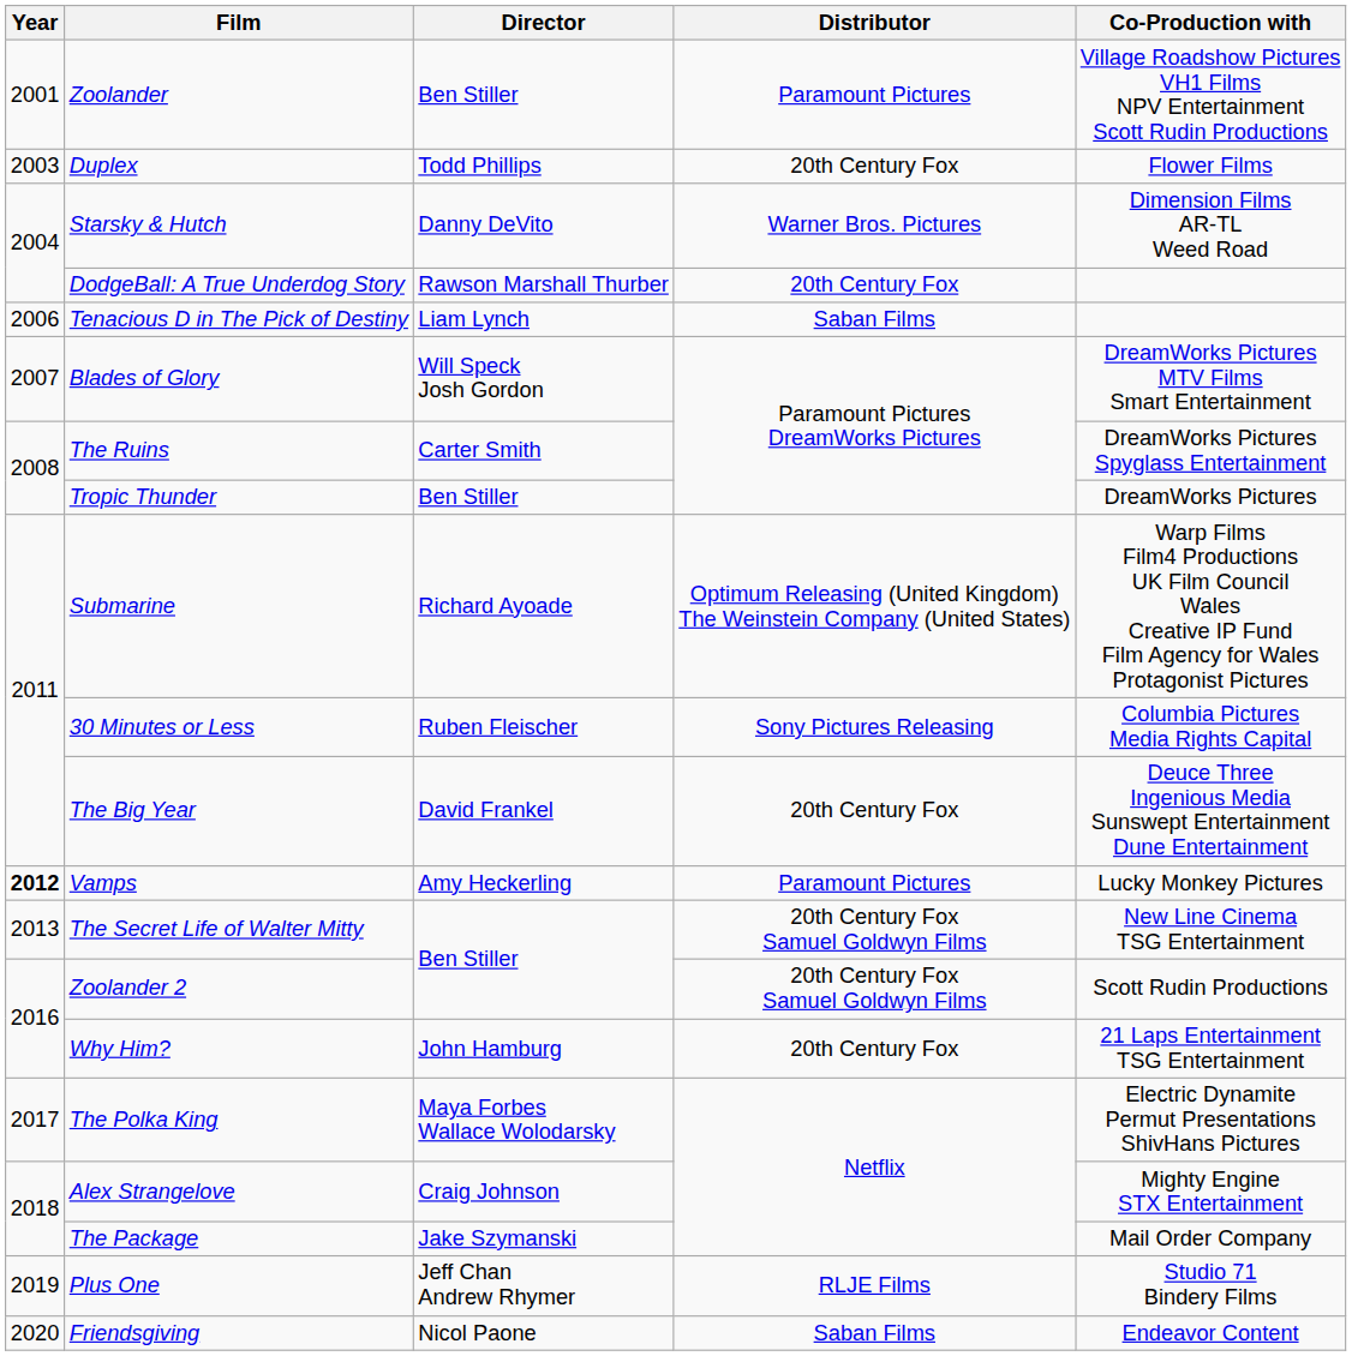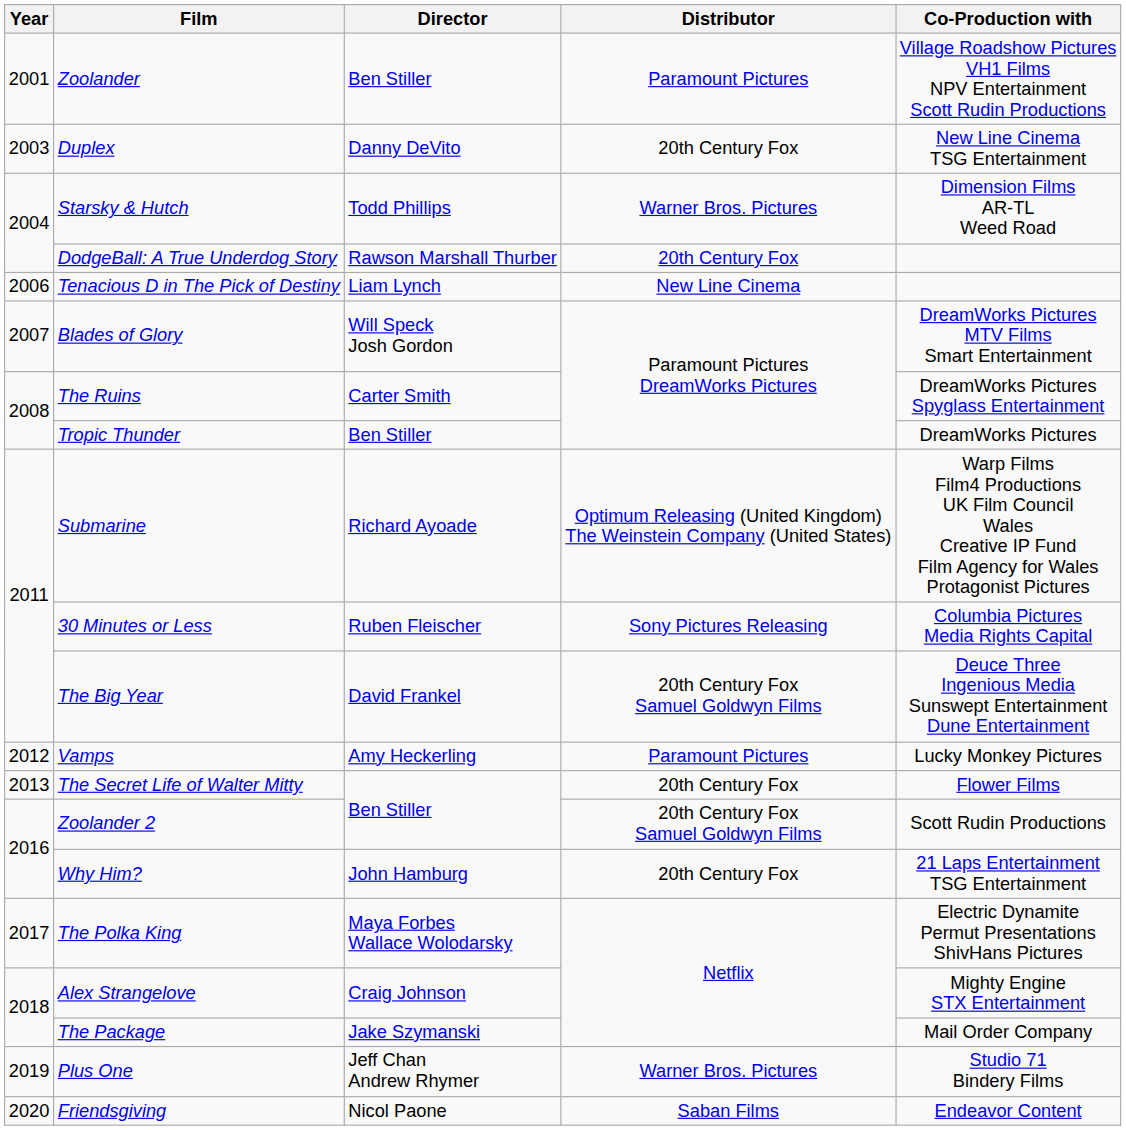Duplex | Director: Todd Phillips -> Danny DeVito
Duplex | Co-Production with: Flower Films -> New Line Cinema TSG Entertainment
Starsky & Hutch | Director: Danny DeVito -> Todd Phillips
Tenacious D in The Pick of Destiny | Distributor: Saban Films -> New Line Cinema
The Big Year | Distributor: 20th Century Fox -> 20th Century Fox Samuel Goldwyn Films
Vamps | Year: bold -> normal
The Secret Life of Walter Mitty | Distributor: 20th Century Fox Samuel Goldwyn Films -> 20th Century Fox
The Secret Life of Walter Mitty | Co-Production with: New Line Cinema TSG Entertainment -> Flower Films
Plus One | Distributor: RLJE Films -> Warner Bros. Pictures
